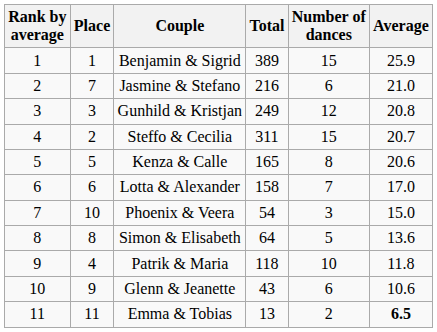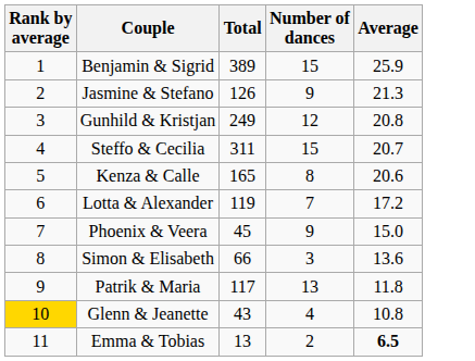- column: Place | 1 | 7 | 3 | 2 | 5 | 6 | 10 | 8 | 4 | 9 | 11
Jasmine & Stefano | Total: 216 -> 126
Jasmine & Stefano | Number of dances: 6 -> 9
Jasmine & Stefano | Average: 21.0 -> 21.3
Lotta & Alexander | Total: 158 -> 119
Lotta & Alexander | Average: 17.0 -> 17.2
Phoenix & Veera | Total: 54 -> 45
Phoenix & Veera | Number of dances: 3 -> 9
Simon & Elisabeth | Total: 64 -> 66
Simon & Elisabeth | Number of dances: 5 -> 3
Patrik & Maria | Total: 118 -> 117
Patrik & Maria | Number of dances: 10 -> 13
Glenn & Jeanette | Rank by average: no background -> gold background
Glenn & Jeanette | Number of dances: 6 -> 4
Glenn & Jeanette | Average: 10.6 -> 10.8
